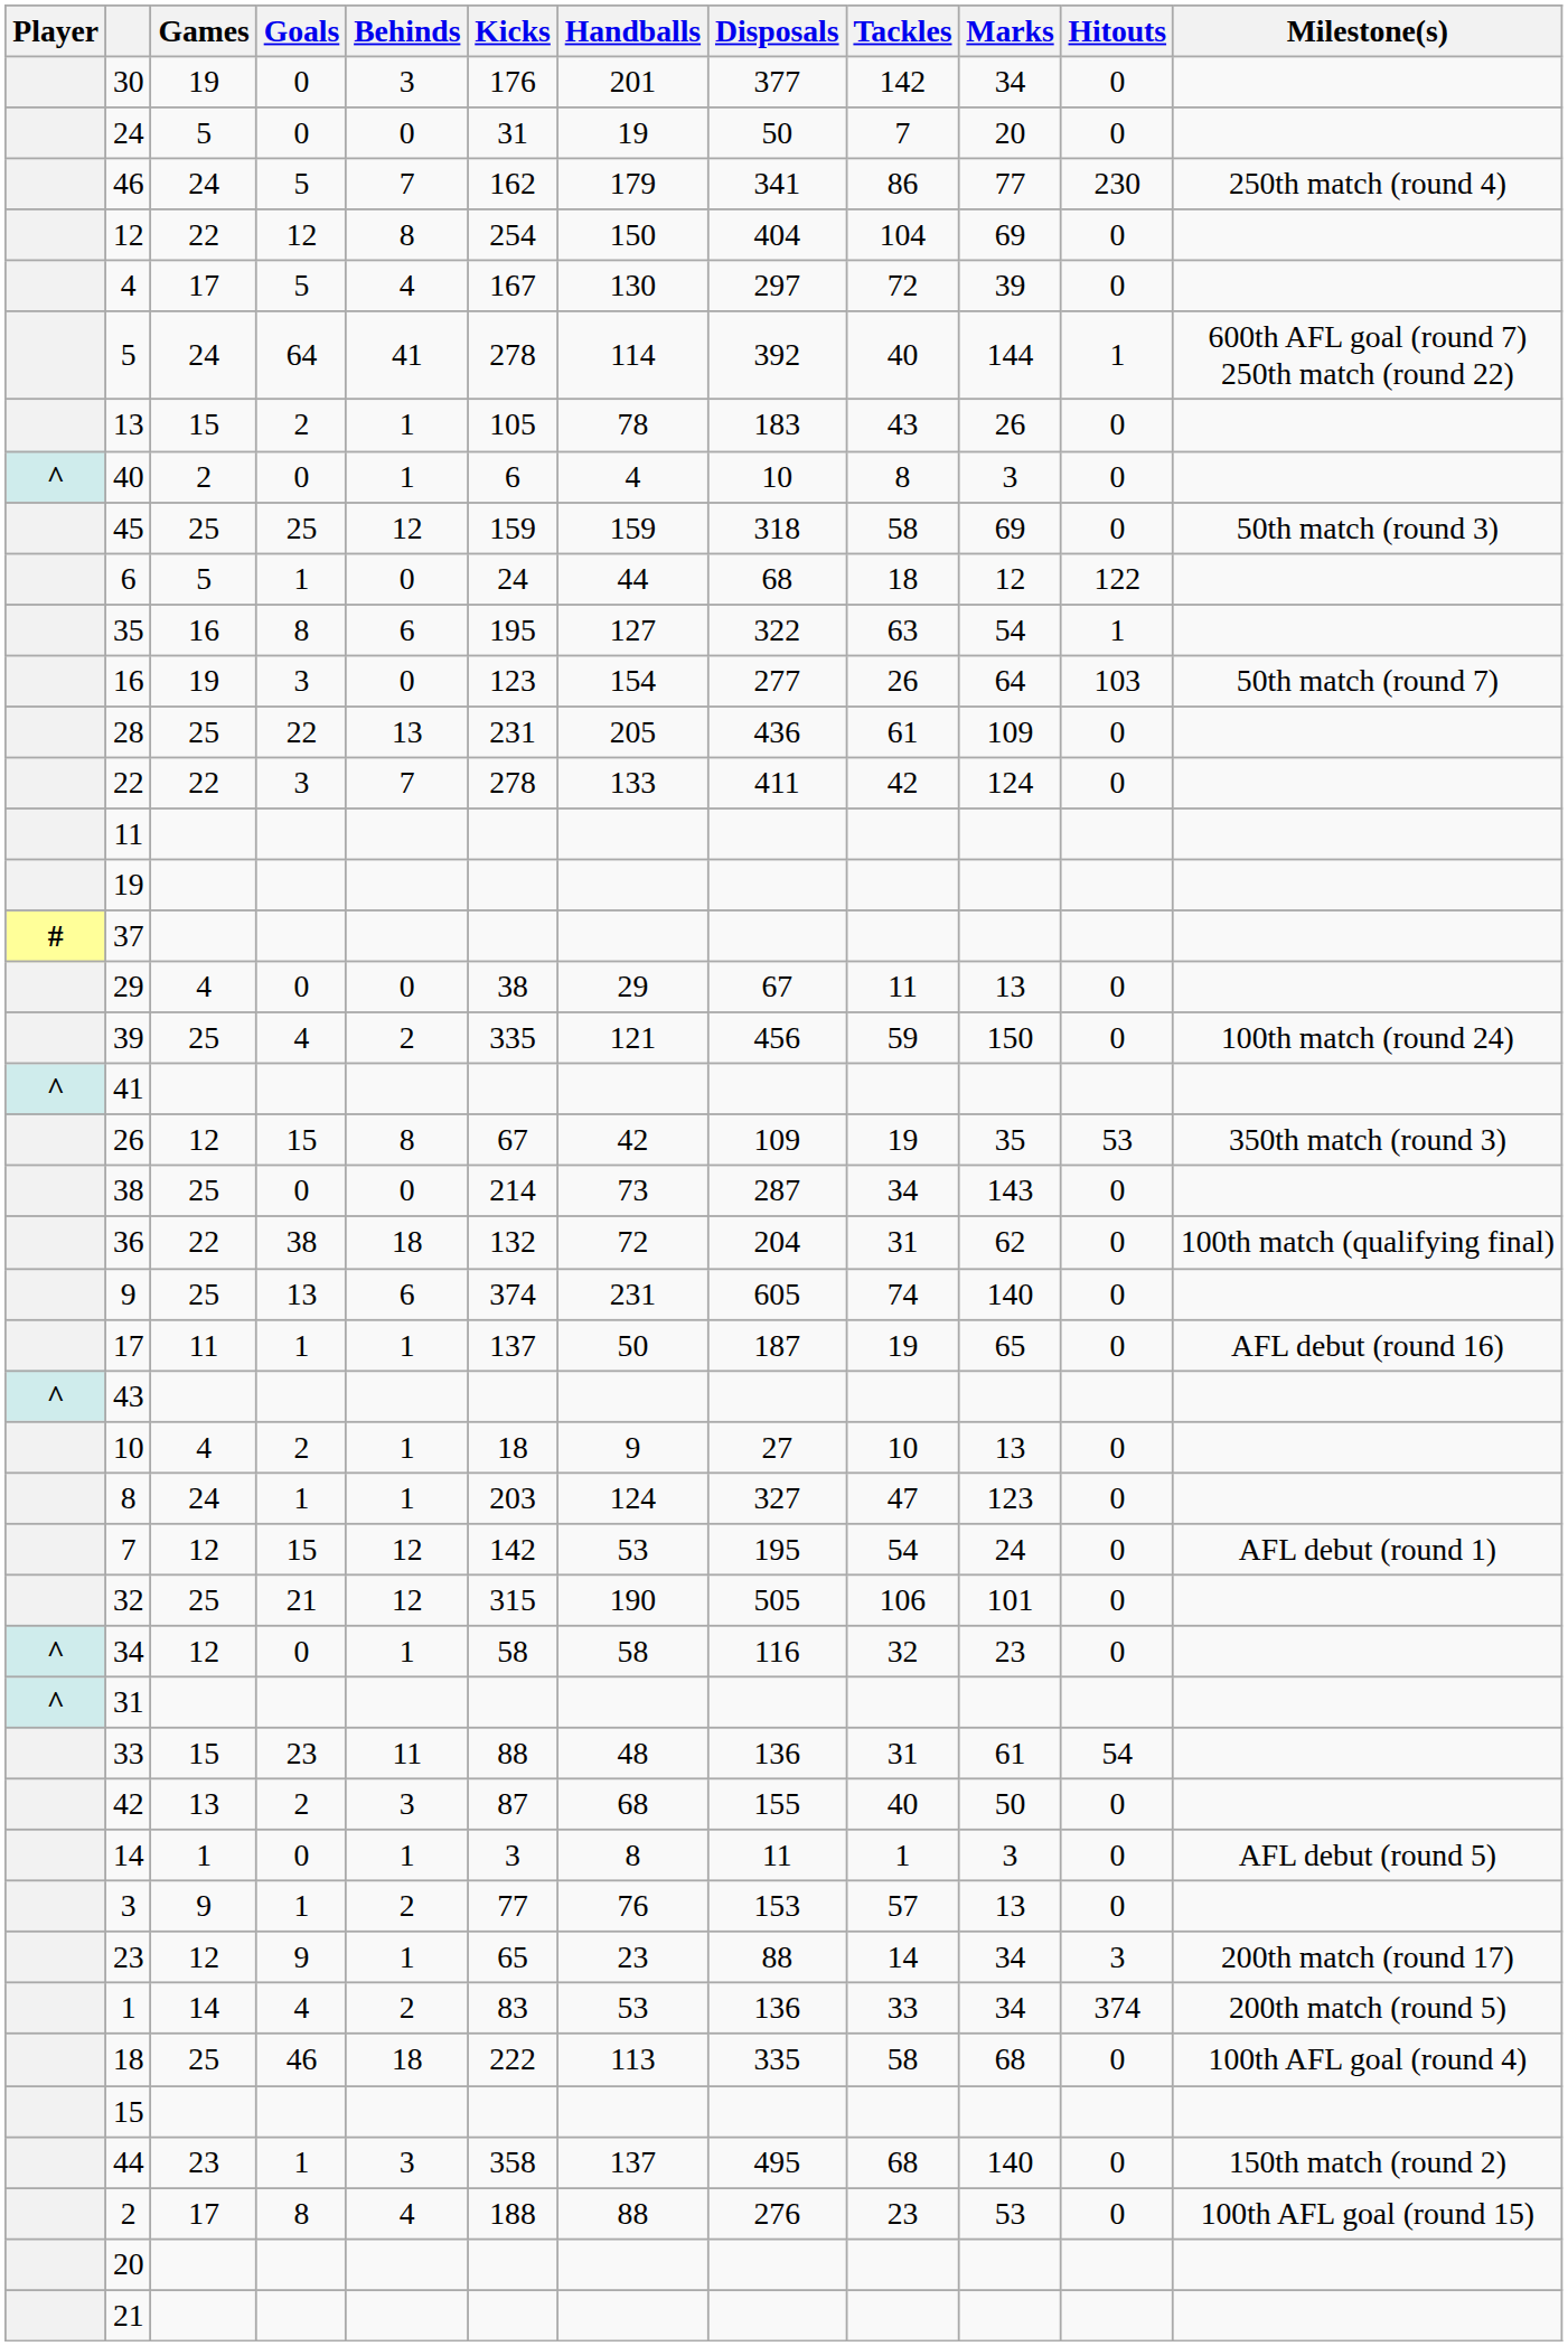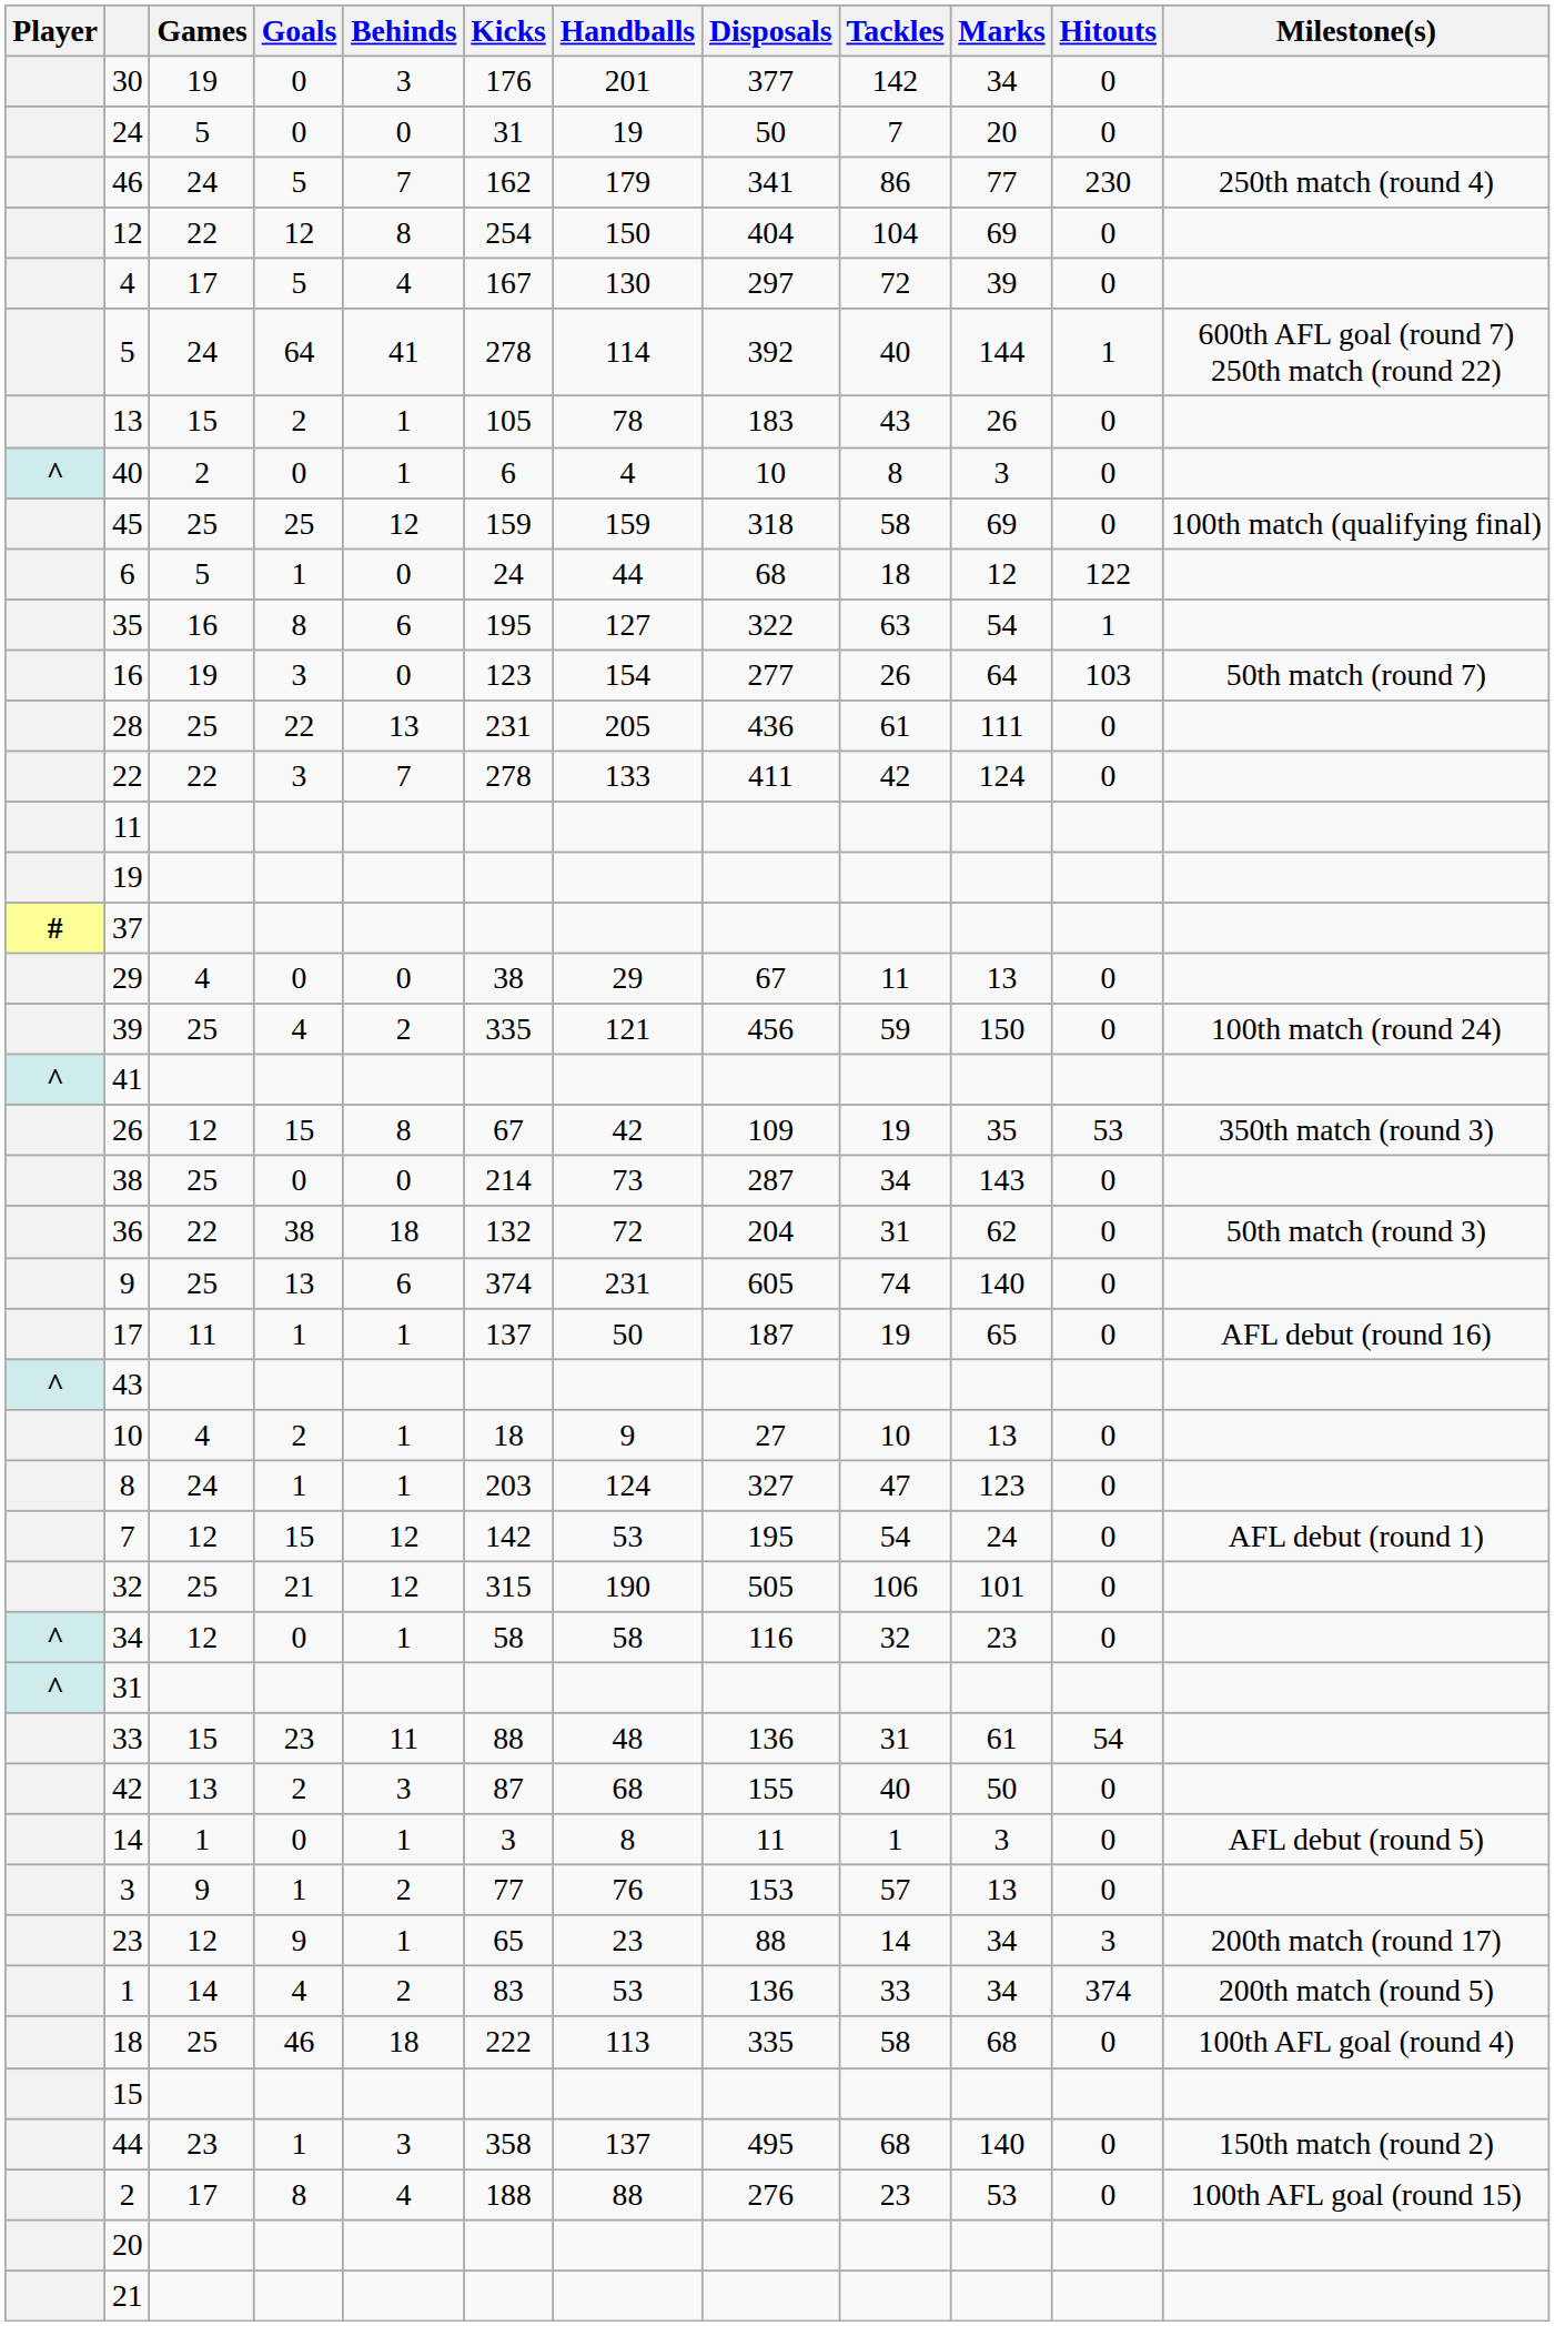45 | Milestone(s): 50th match (round 3) -> 100th match (qualifying final)
28 | Marks: 109 -> 111
36 | Milestone(s): 100th match (qualifying final) -> 50th match (round 3)
